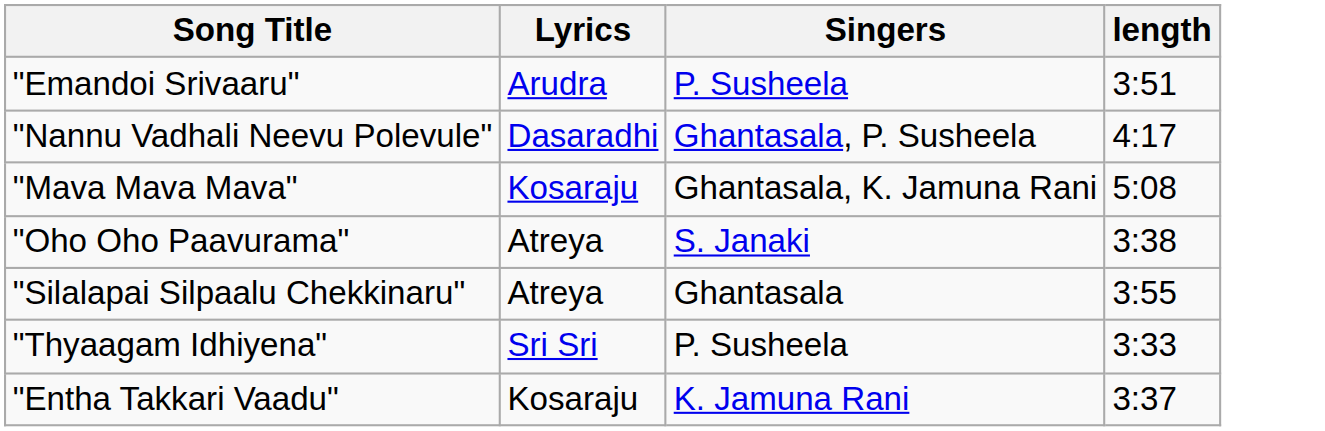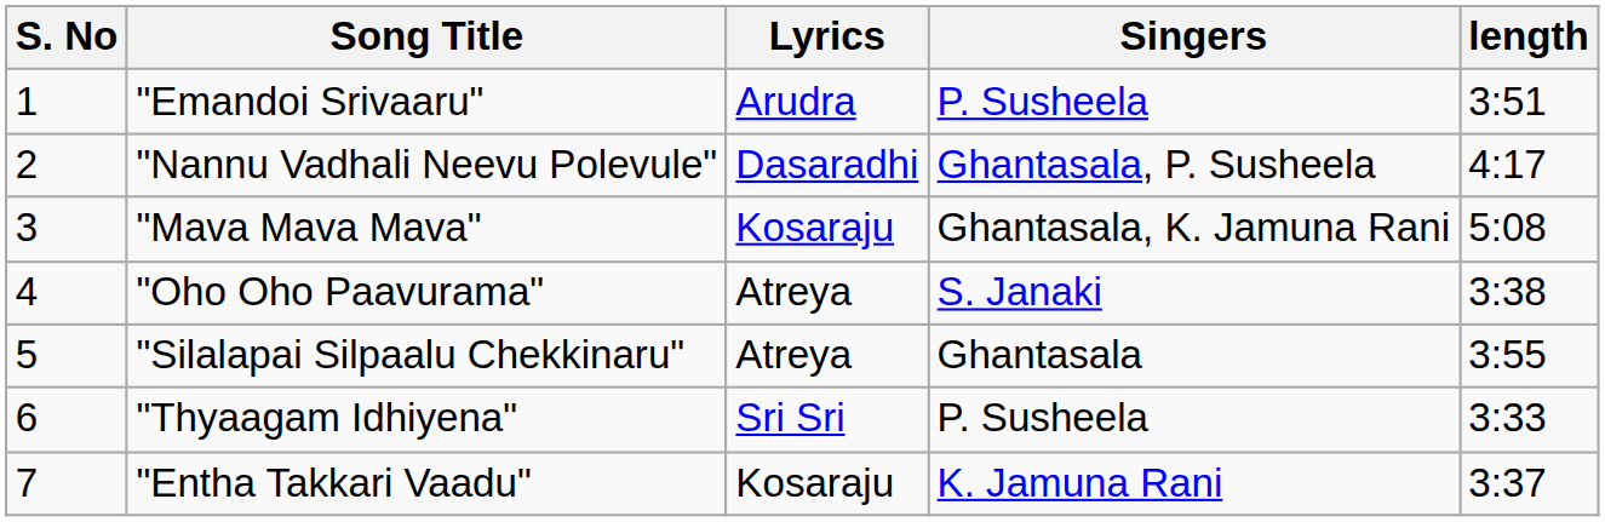+ column: S. No | 1 | 2 | 3 | 4 | 5 | 6 | 7
